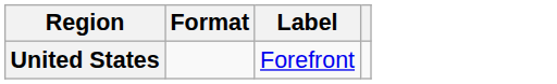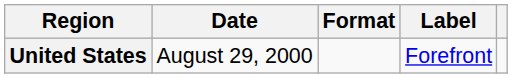+ column: Date | August 29, 2000
